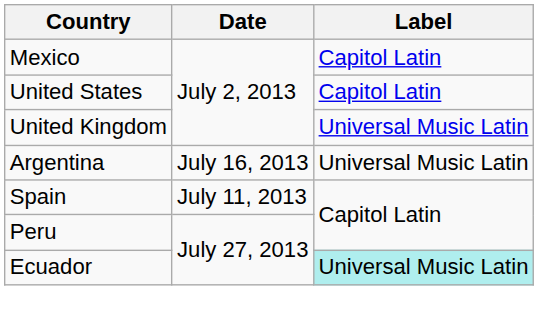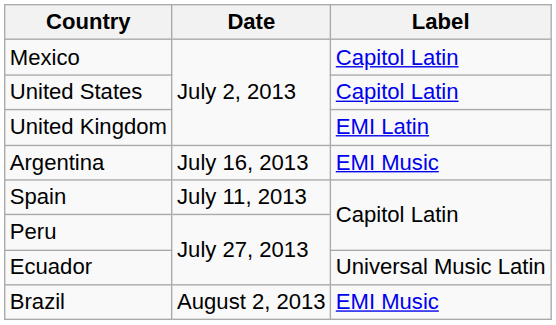United Kingdom | Label: Universal Music Latin -> EMI Latin
Argentina | Label: Universal Music Latin -> EMI Music
Ecuador | Label: paleturquoise background -> no background
+ row: Brazil | August 2, 2013 | EMI Music
